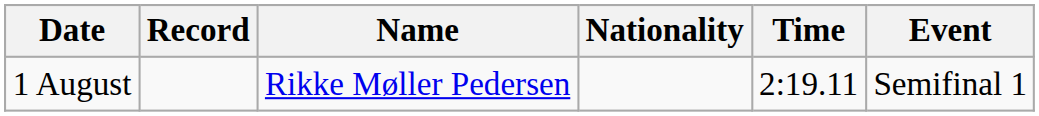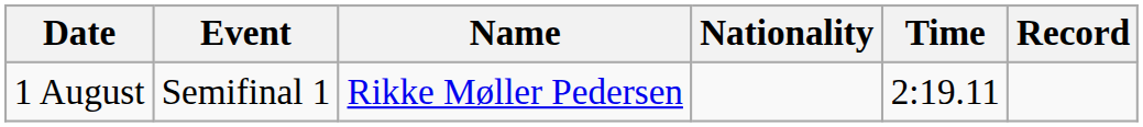columns swapped: Event <-> Record
